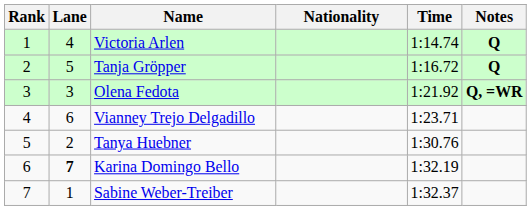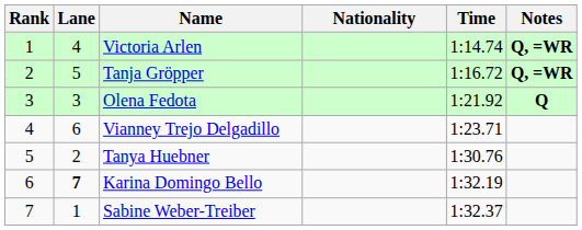Victoria Arlen | Notes: Q -> Q, =WR
Tanja Gröpper | Notes: Q -> Q, =WR
Olena Fedota | Notes: Q, =WR -> Q
